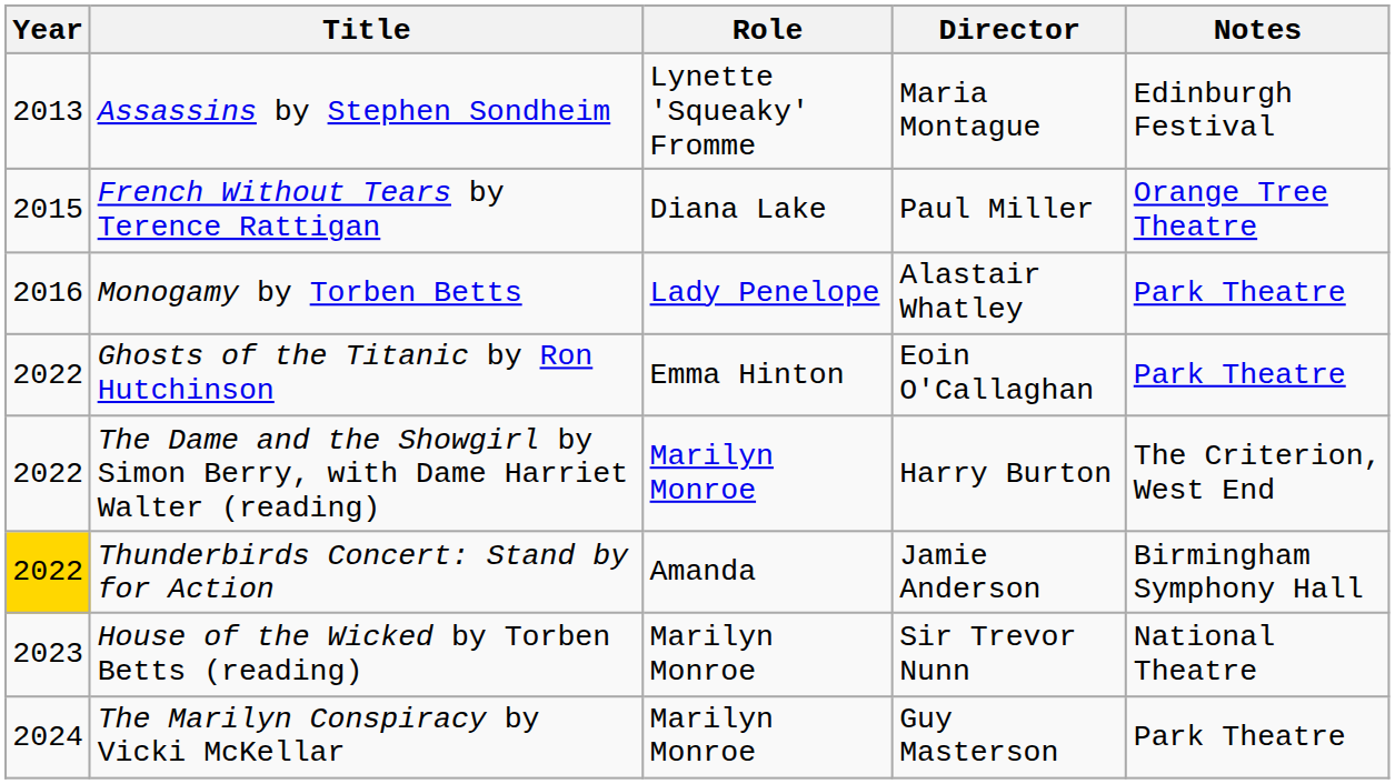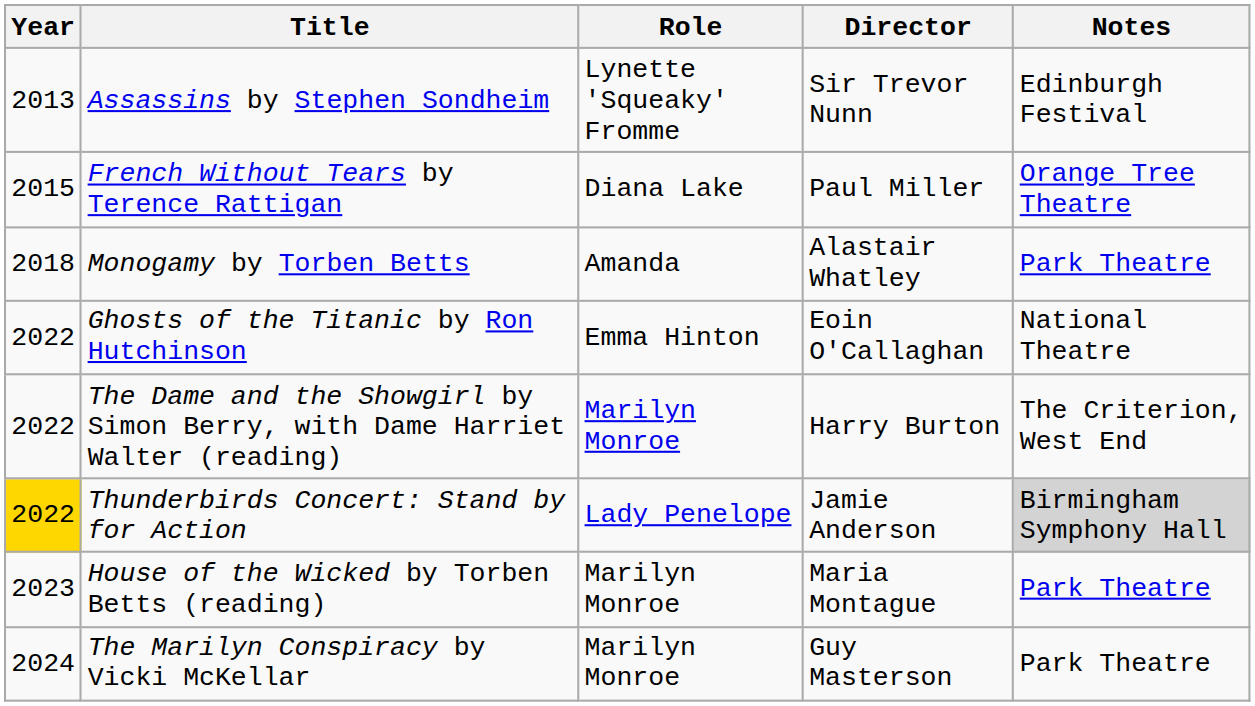Assassins by Stephen Sondheim | Director: Maria Montague -> Sir Trevor Nunn
Monogamy by Torben Betts | Year: 2016 -> 2018
Monogamy by Torben Betts | Role: Lady Penelope -> Amanda
Ghosts of the Titanic by Ron Hutchinson | Notes: Park Theatre -> National Theatre
Thunderbirds Concert: Stand by for Action | Role: Amanda -> Lady Penelope
Thunderbirds Concert: Stand by for Action | Notes: no background -> lightgrey background
House of the Wicked by Torben Betts (reading) | Director: Sir Trevor Nunn -> Maria Montague
House of the Wicked by Torben Betts (reading) | Notes: National Theatre -> Park Theatre
